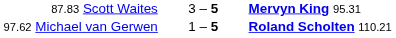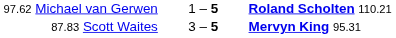rows swapped: 87.83 Scott Waites <-> 97.62 Michael van Gerwen
